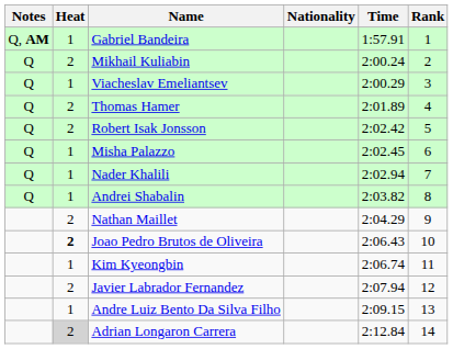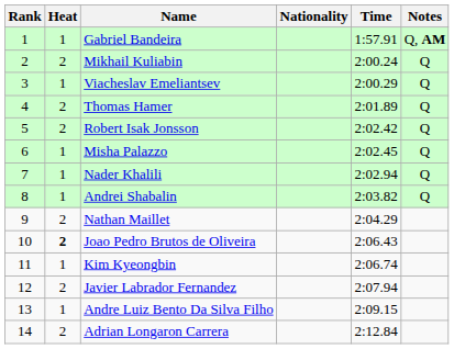columns swapped: Rank <-> Notes
Adrian Longaron Carrera | Heat: lightgrey background -> no background
